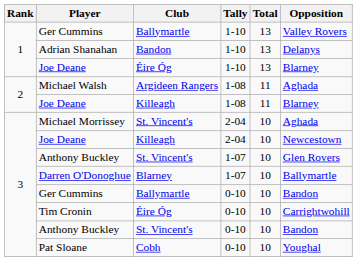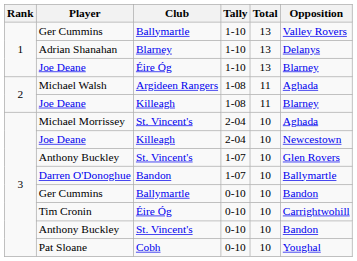Adrian Shanahan | Club: Bandon -> Blarney
Darren O'Donoghue | Club: Blarney -> Bandon
